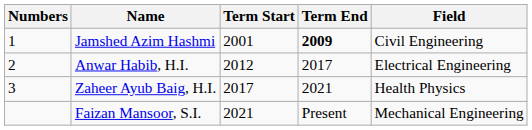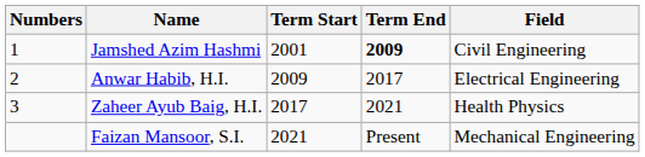Anwar Habib, H.I. | Term Start: 2012 -> 2009
